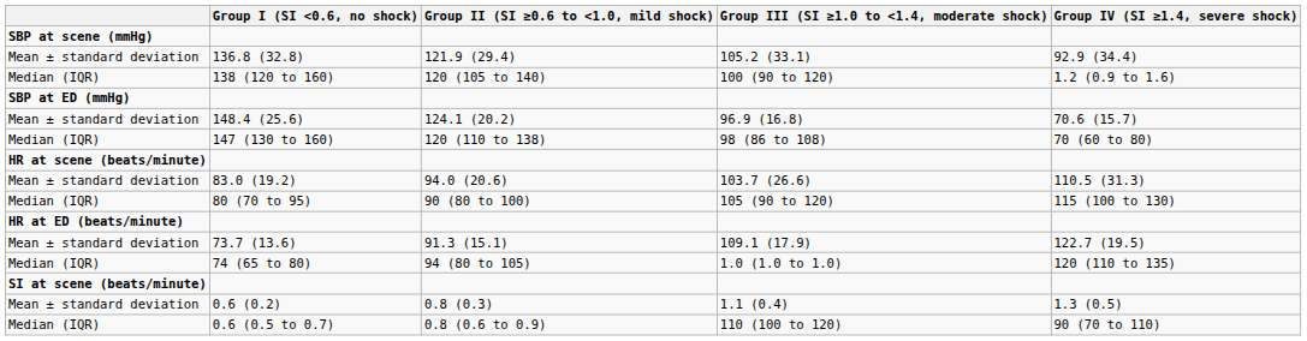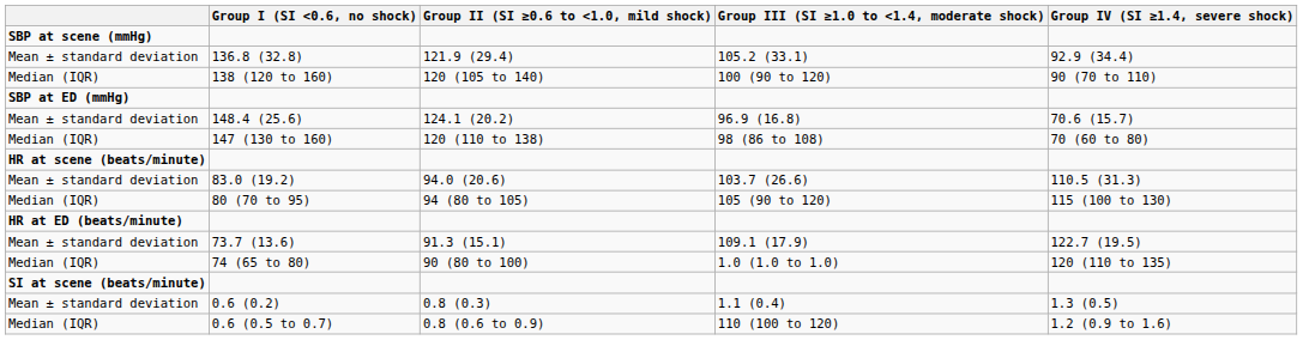138 (120 to 160) | Group IV (SI ≥1.4, severe shock): 1.2 (0.9 to 1.6) -> 90 (70 to 110)
80 (70 to 95) | Group II (SI ≥0.6 to <1.0, mild shock): 90 (80 to 100) -> 94 (80 to 105)
74 (65 to 80) | Group II (SI ≥0.6 to <1.0, mild shock): 94 (80 to 105) -> 90 (80 to 100)
0.6 (0.5 to 0.7) | Group IV (SI ≥1.4, severe shock): 90 (70 to 110) -> 1.2 (0.9 to 1.6)
